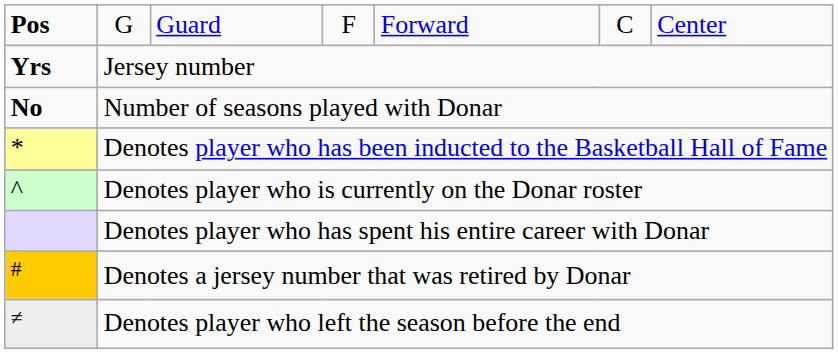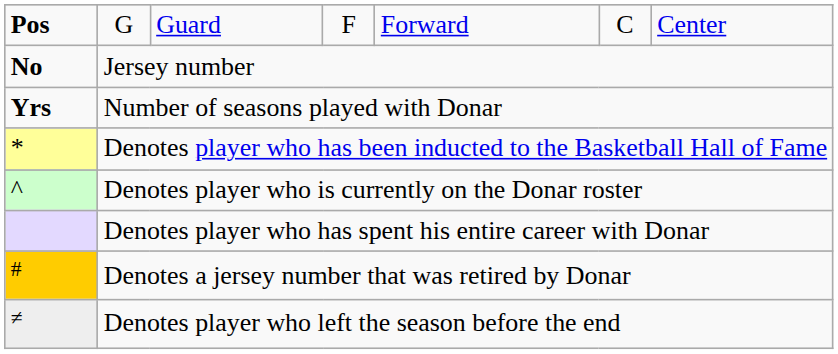Jersey number | column 1: Yrs -> No
Number of seasons played with Donar | column 1: No -> Yrs
